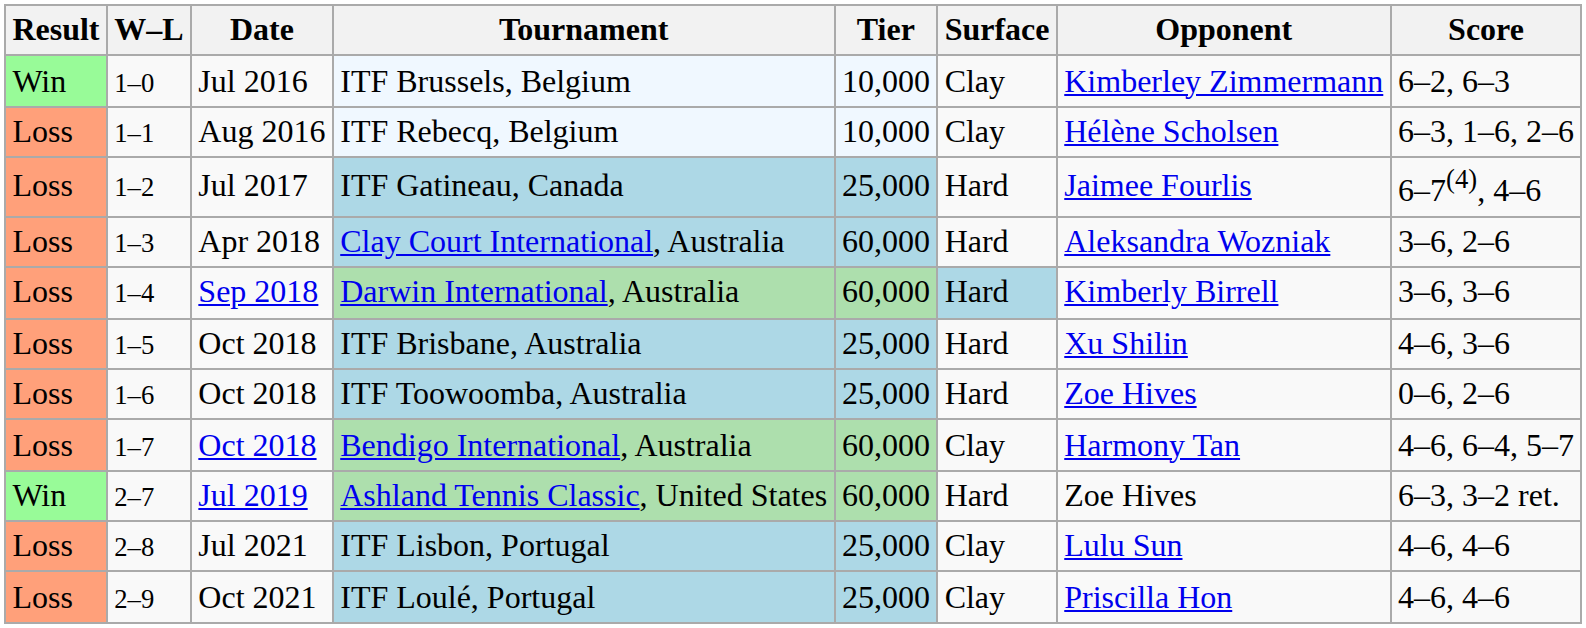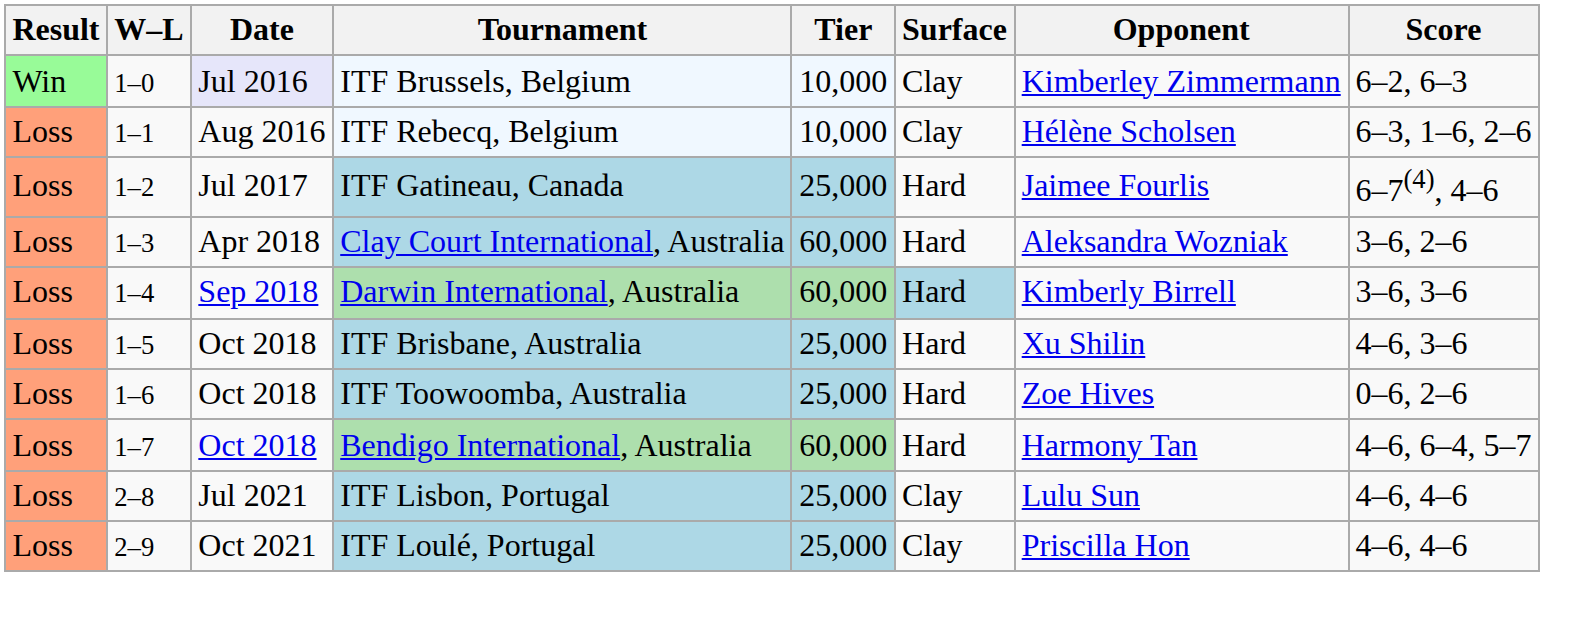ITF Brussels, Belgium | Date: no background -> lavender background
Bendigo International, Australia | Surface: Clay -> Hard
- row: Win | 2–7 | Jul 2019 | Ashland Tennis Classic, United States | 60,000 | Hard | Zoe Hives | 6–3, 3–2 ret.
